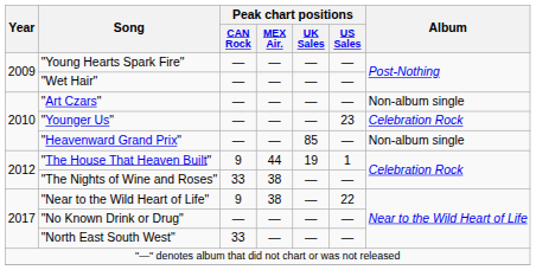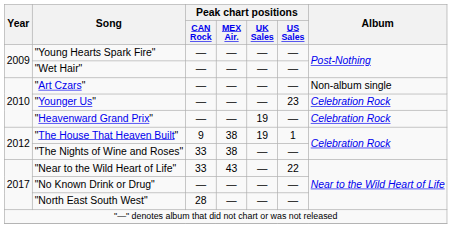"Heavenward Grand Prix" | Peak chart positions / UK Sales: 85 -> 19
"Heavenward Grand Prix" | Album: Non-album single -> Celebration Rock
"The House That Heaven Built" | Peak chart positions / MEX Air.: 44 -> 38
"Near to the Wild Heart of Life" | Peak chart positions / CAN Rock: 9 -> 33
"Near to the Wild Heart of Life" | Peak chart positions / MEX Air.: 38 -> 43
"North East South West" | Peak chart positions / CAN Rock: 33 -> 28
